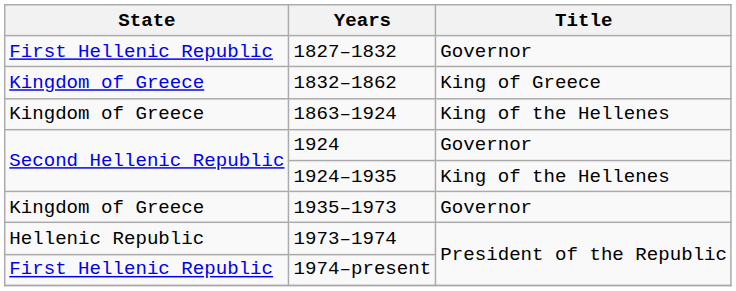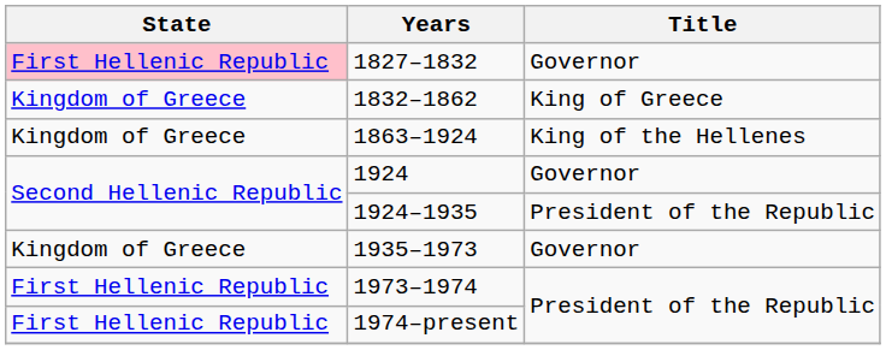1827–1832 | State: no background -> pink background
1924–1935 | Title: King of the Hellenes -> President of the Republic
1973–1974 | State: Hellenic Republic -> First Hellenic Republic
